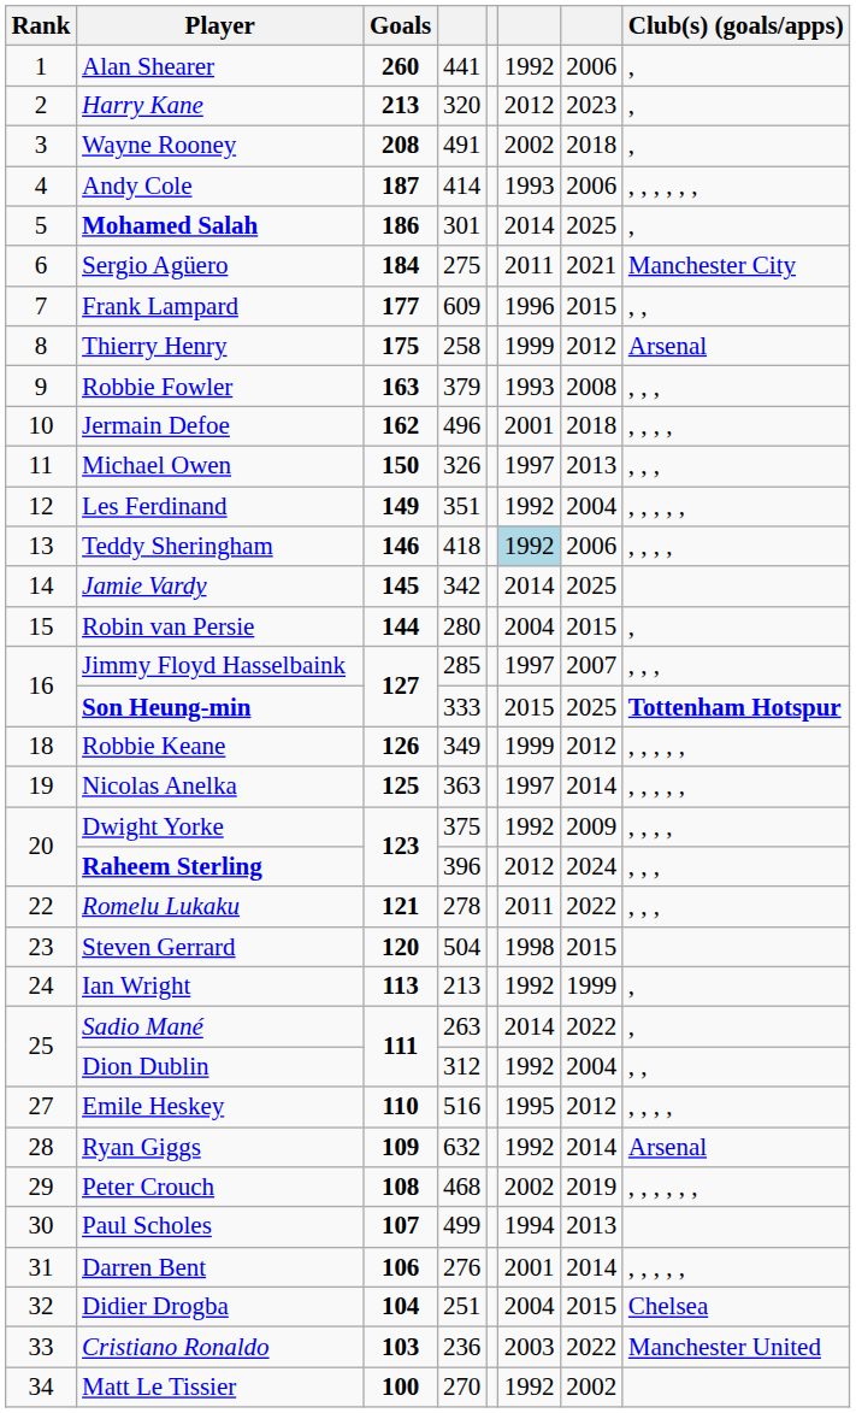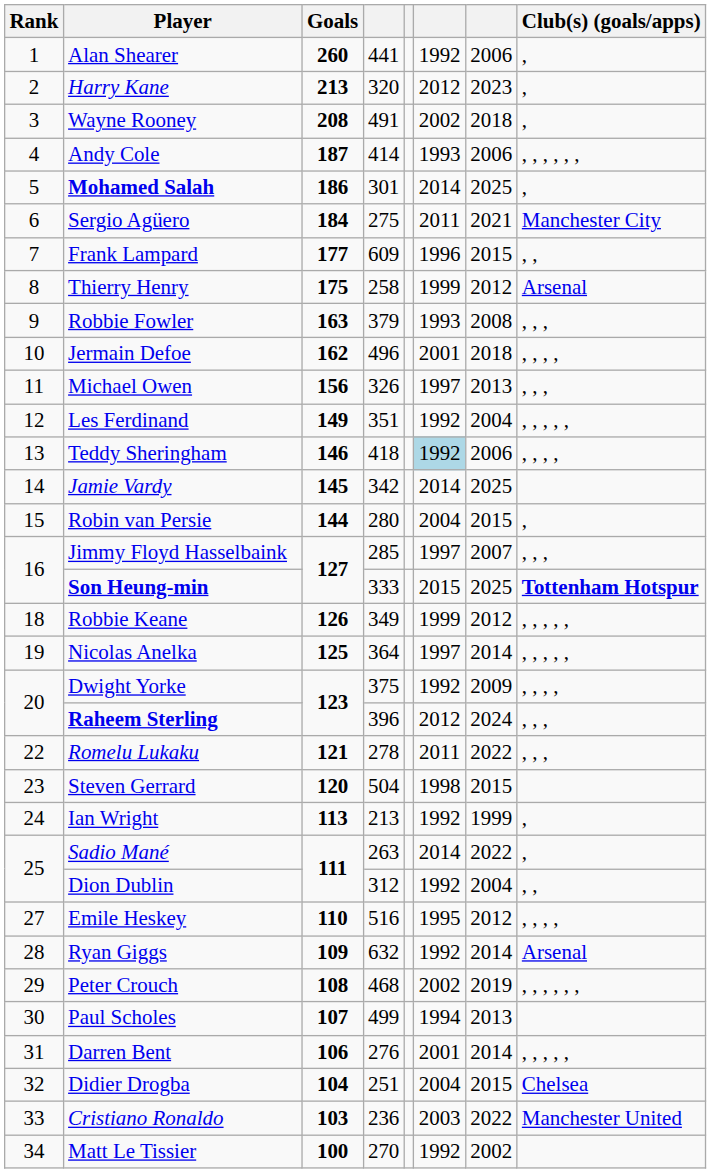Michael Owen | Goals: 150 -> 156
Nicolas Anelka | column 4: 363 -> 364
